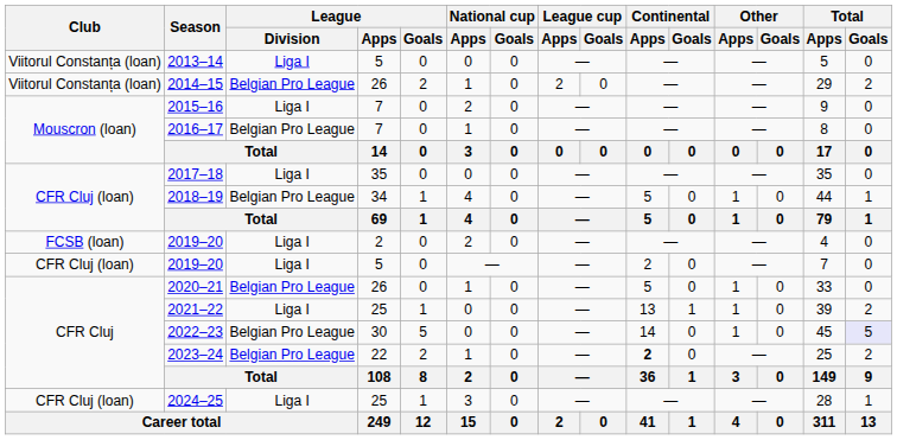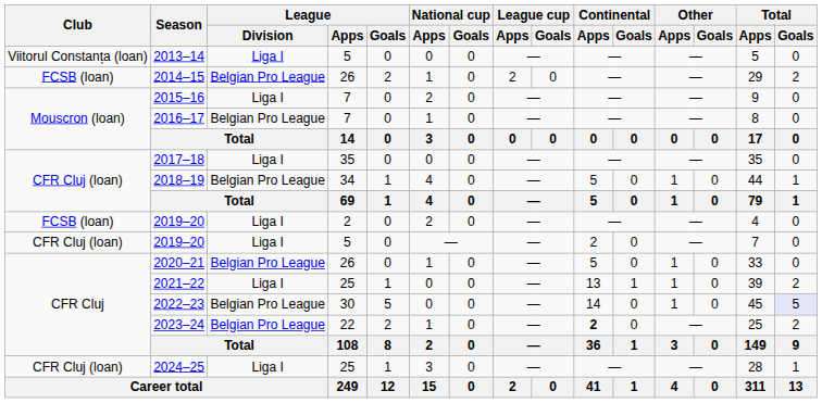2014–15 | Club: Viitorul Constanța (loan) -> FCSB (loan)
